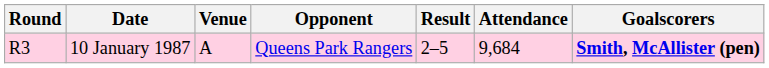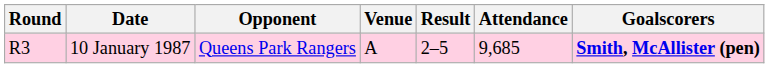columns swapped: Opponent <-> Venue
10 January 1987 | Attendance: 9,684 -> 9,685
